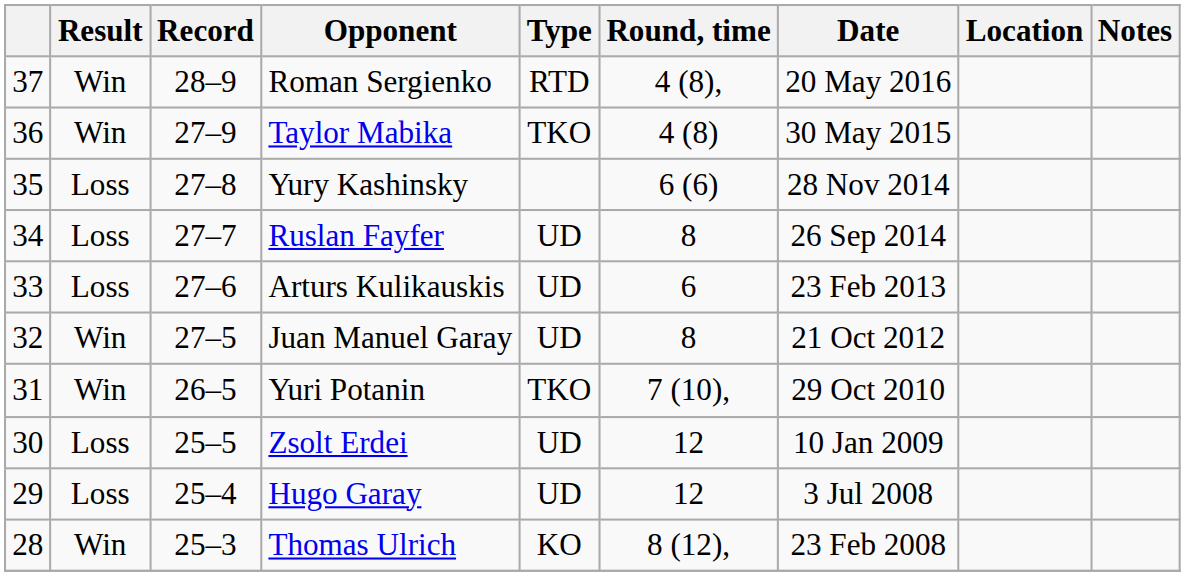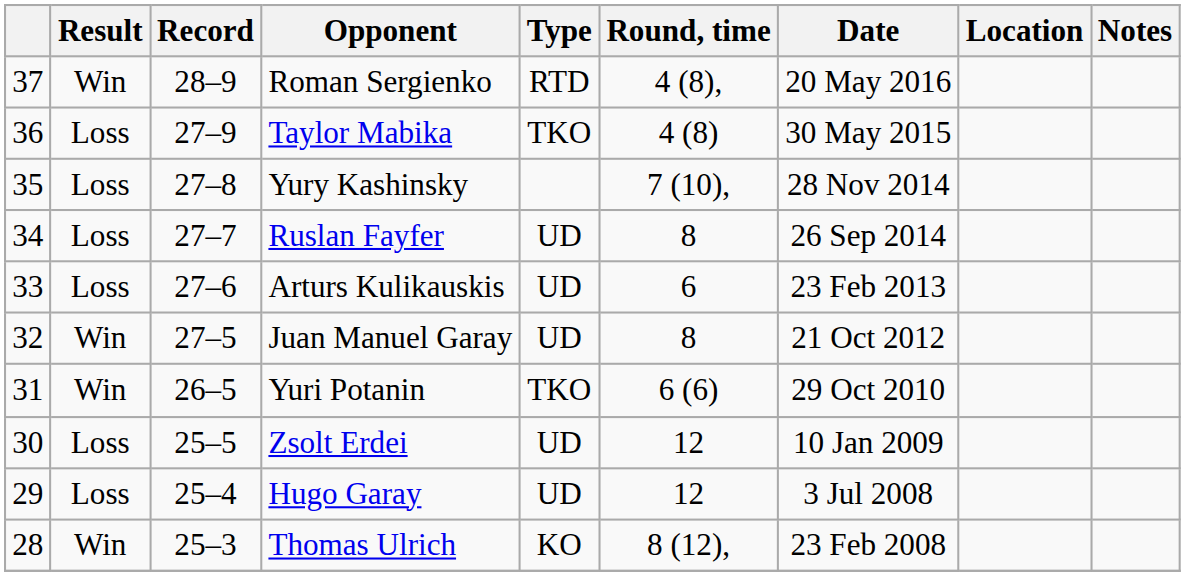Taylor Mabika | Result: Win -> Loss
Yury Kashinsky | Round, time: 6 (6) -> 7 (10),
Yuri Potanin | Round, time: 7 (10), -> 6 (6)
